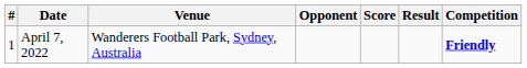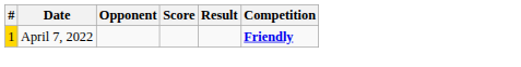- column: Venue | Wanderers Football Park, Sydney, Australia
April 7, 2022 | #: no background -> gold background
